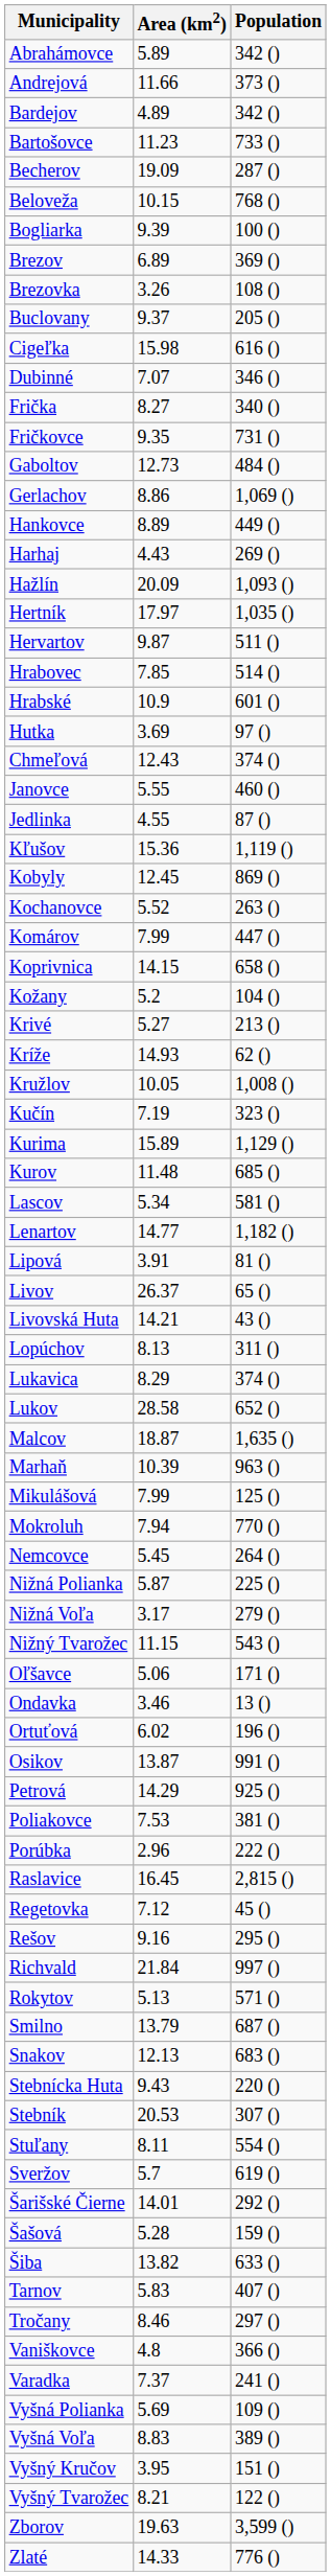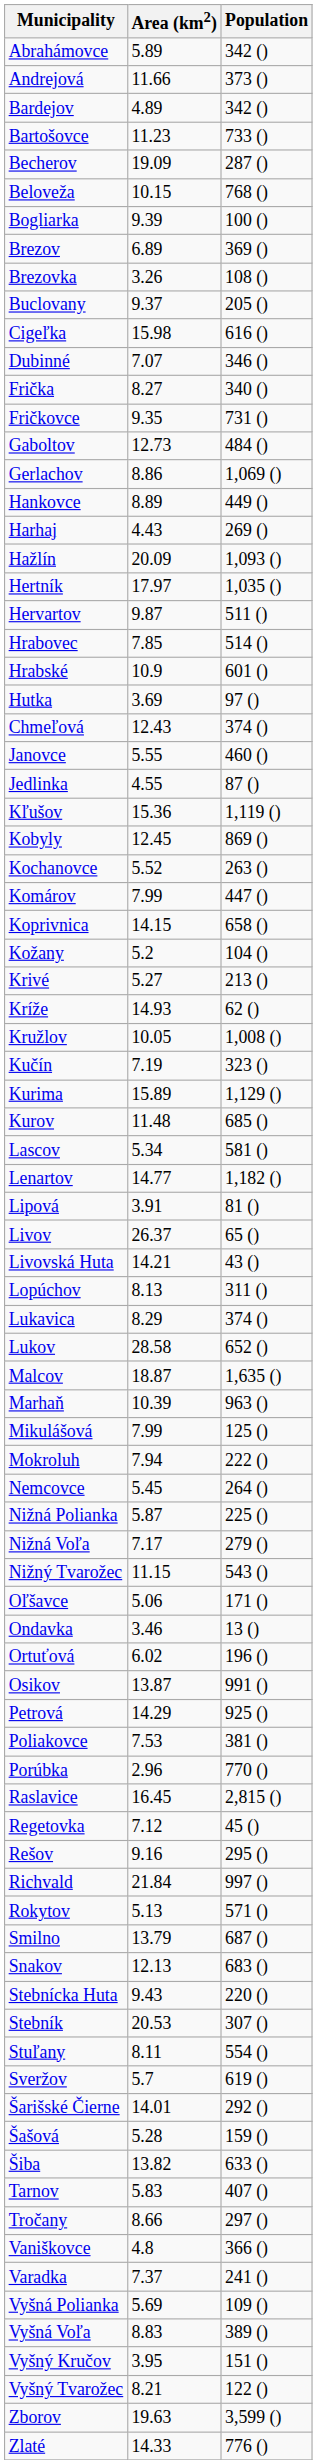Mokroluh | Population: 770 () -> 222 ()
Nižná Voľa | Area (km2): 3.17 -> 7.17
Porúbka | Population: 222 () -> 770 ()
Tročany | Area (km2): 8.46 -> 8.66
